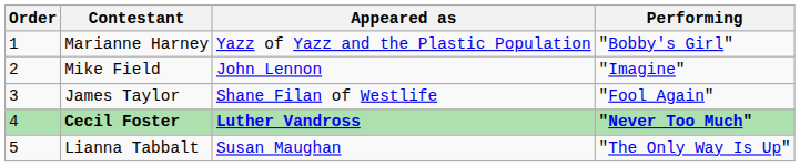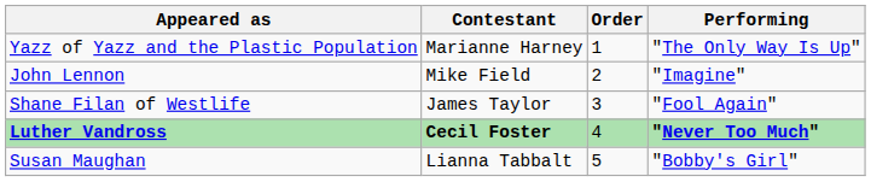columns swapped: Order <-> Appeared as
Marianne Harney | Performing: "Bobby's Girl" -> "The Only Way Is Up"
Lianna Tabbalt | Performing: "The Only Way Is Up" -> "Bobby's Girl"
